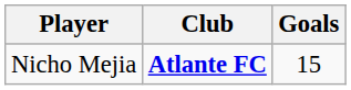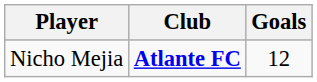Nicho Mejia | Goals: 15 -> 12
